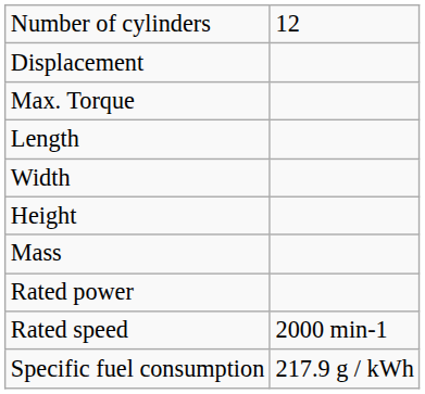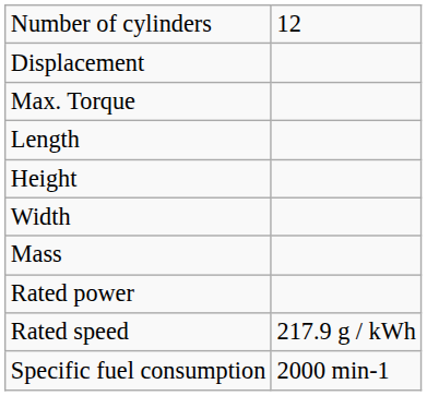rows swapped: Width <-> Height
Rated speed | column 2: 2000 min-1 -> 217.9 g / kWh
Specific fuel consumption | column 2: 217.9 g / kWh -> 2000 min-1
